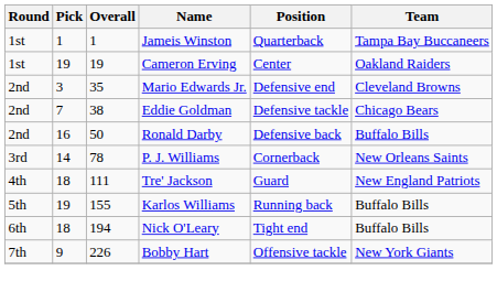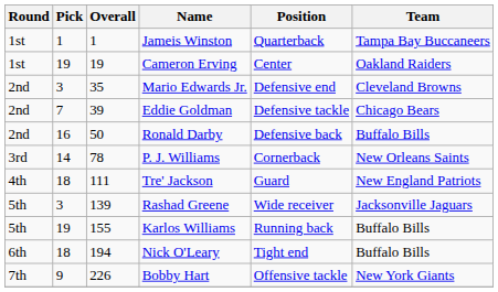Eddie Goldman | Overall: 38 -> 39
+ row: 5th | 3 | 139 | Rashad Greene | Wide receiver | Jacksonville Jaguars
